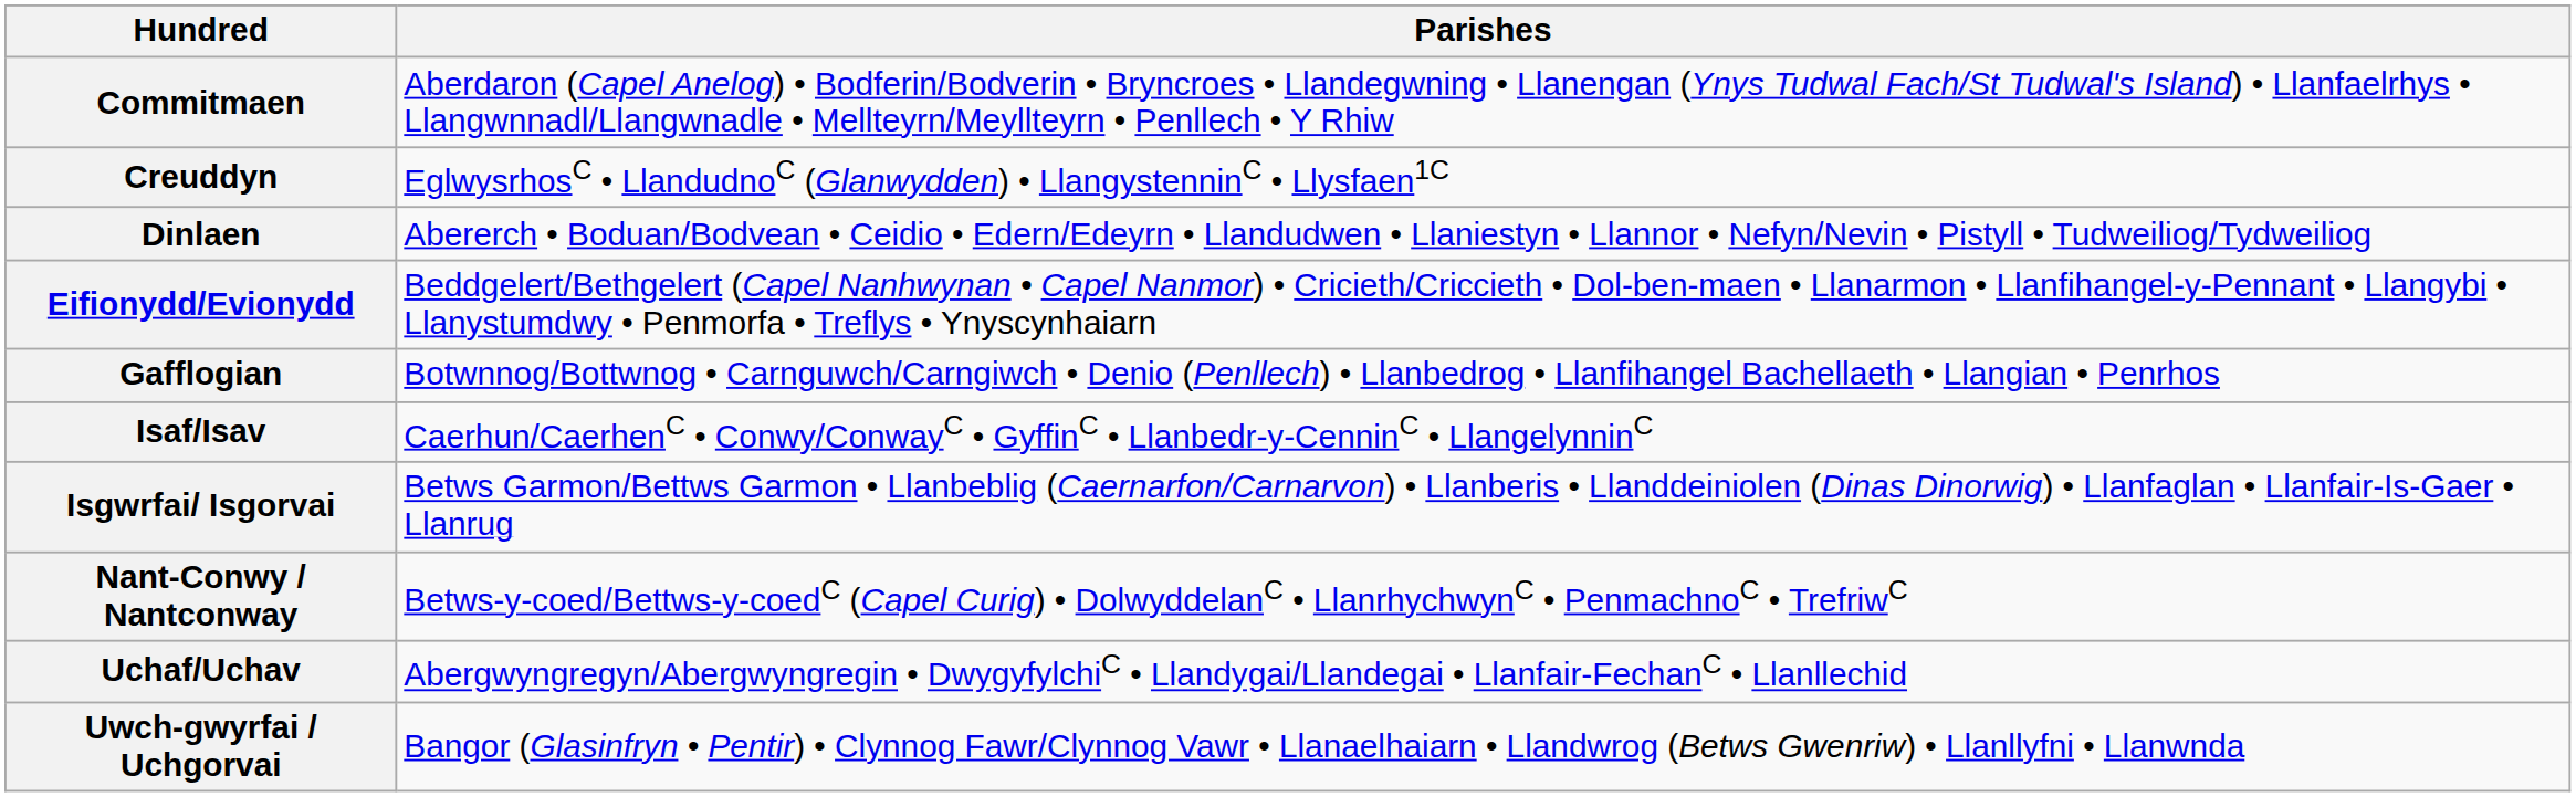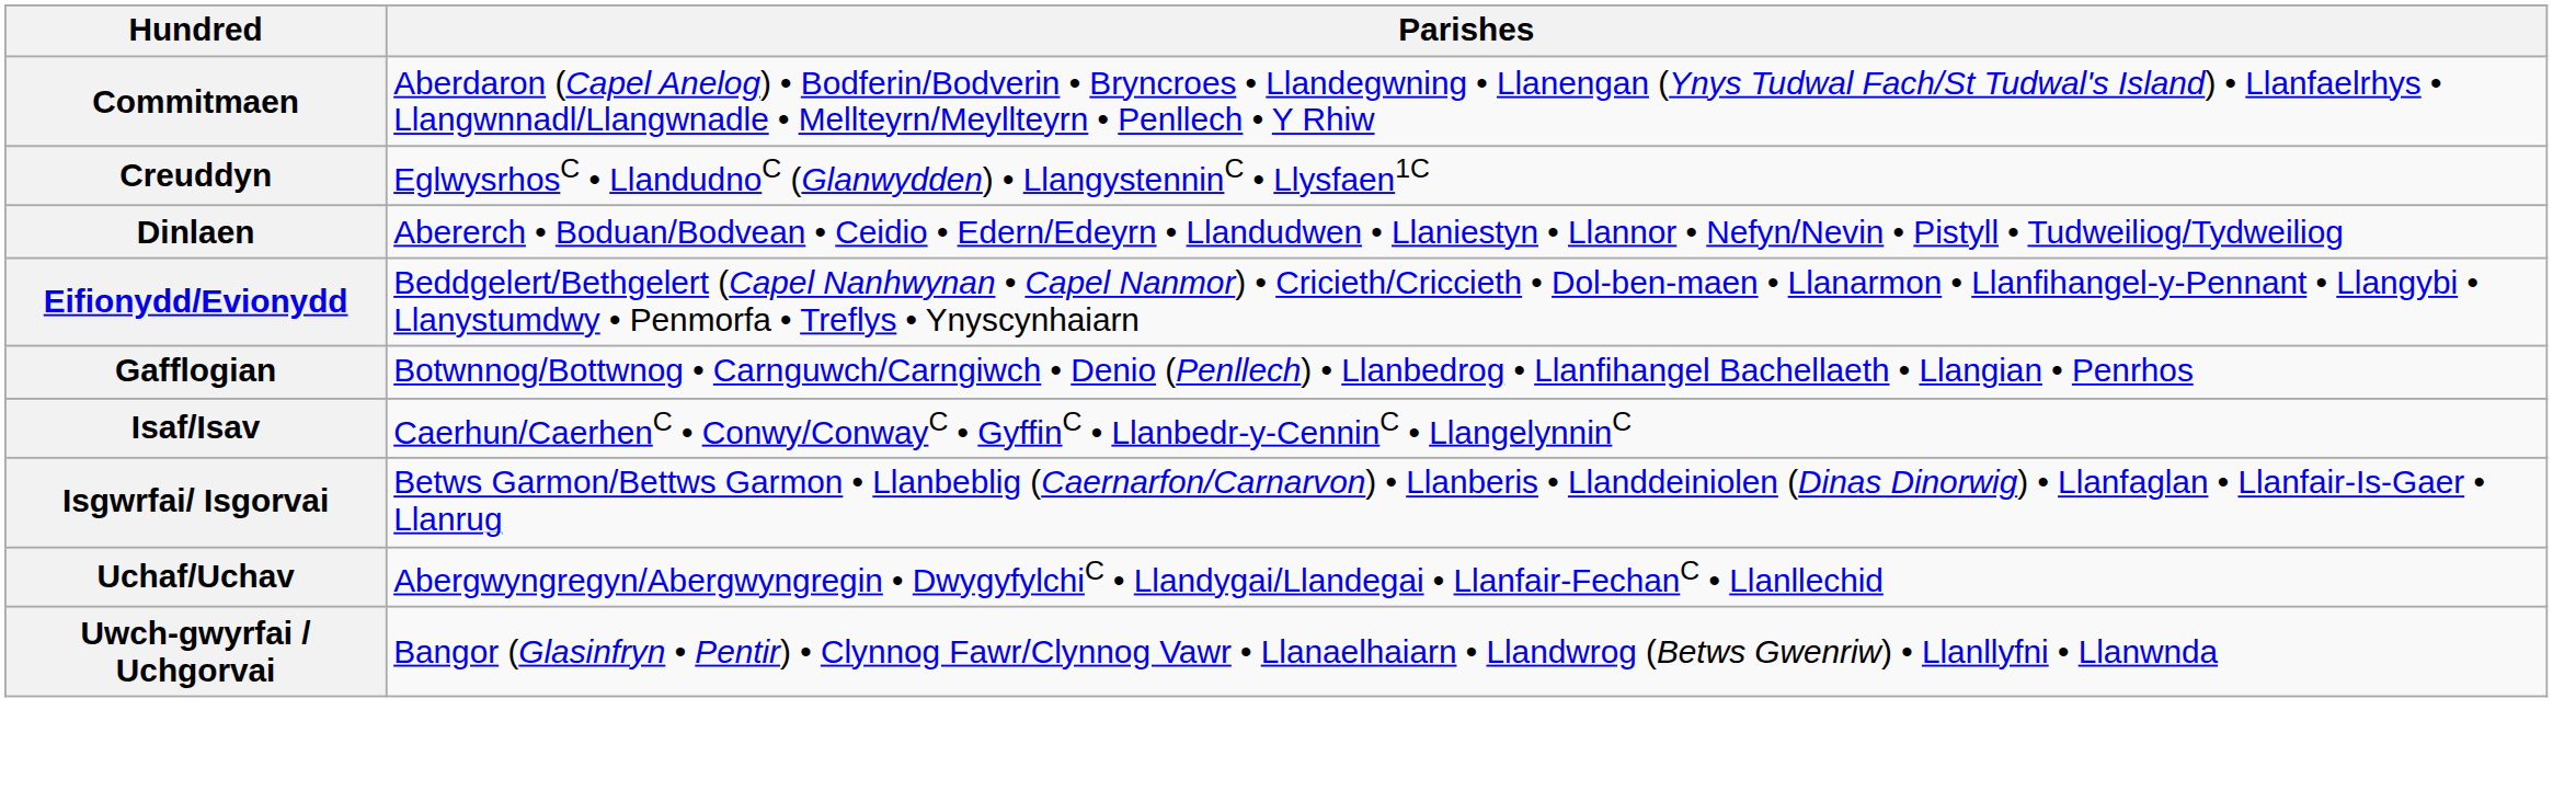- row: Nant-Conwy / Nantconway | Betws-y-coed/Bettws-y-coedC (Capel Curig) • DolwyddelanC • LlanrhychwynC • PenmachnoC • TrefriwC
